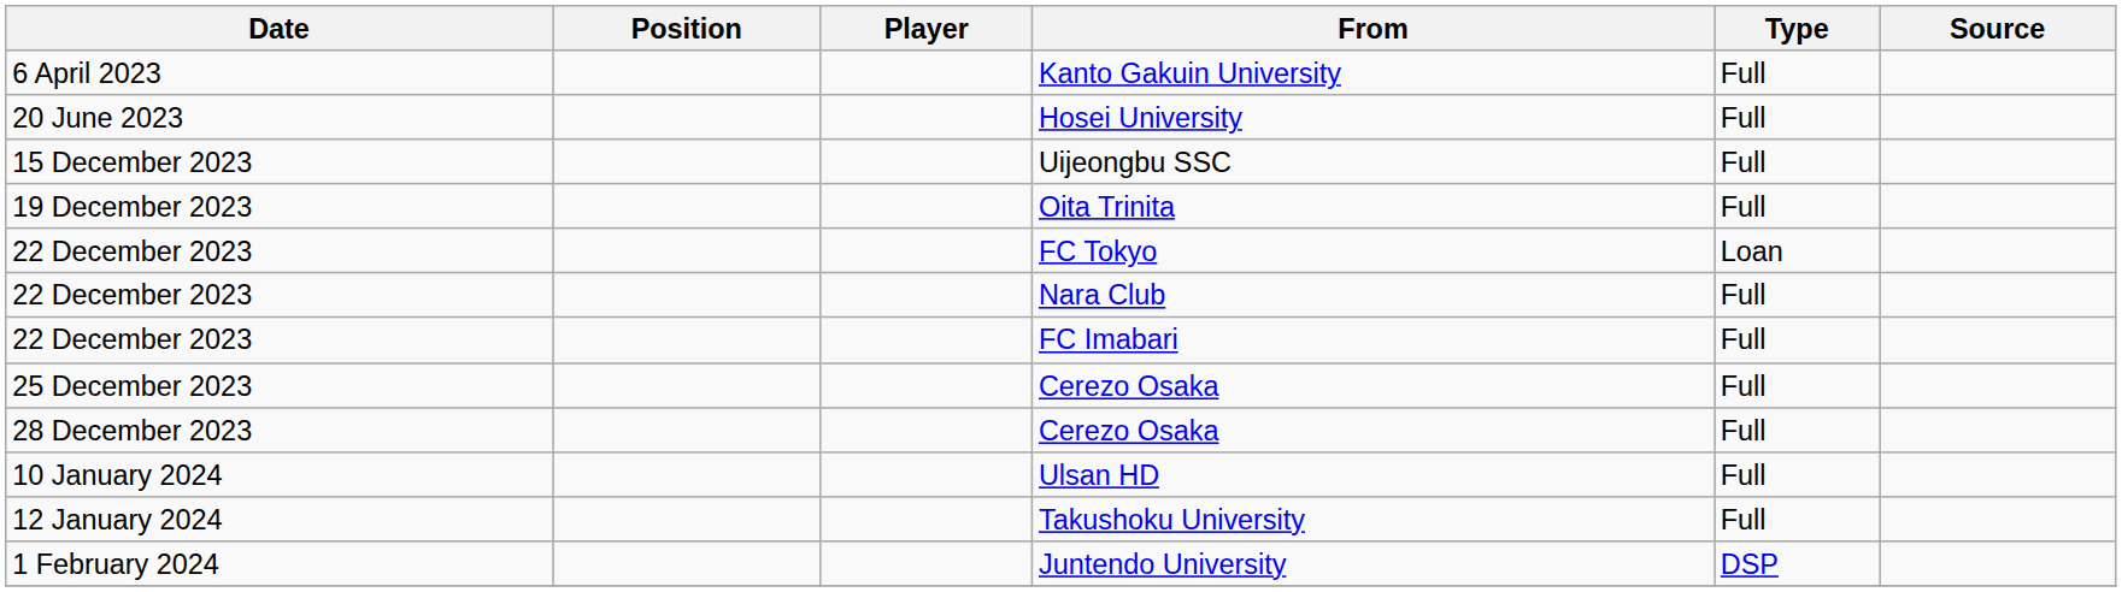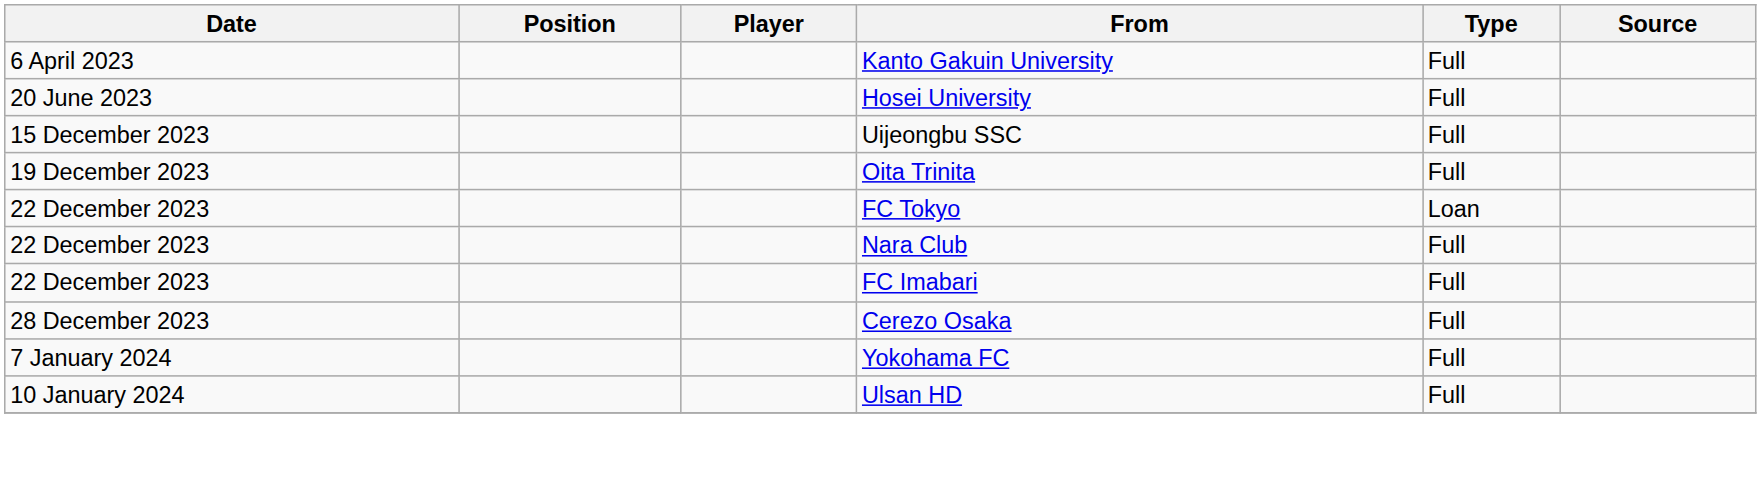- row: 25 December 2023 | Cerezo Osaka | Full
+ row: 7 January 2024 | Yokohama FC | Full
- row: 12 January 2024 | Takushoku University | Full
- row: 1 February 2024 | Juntendo University | DSP
